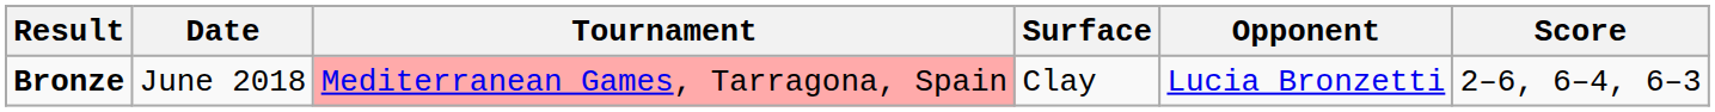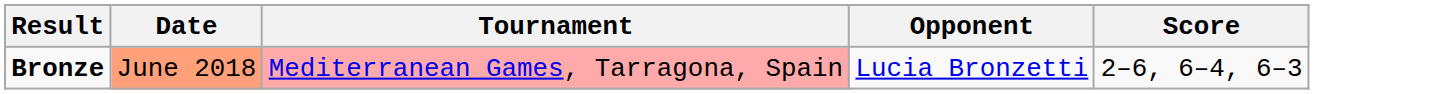- column: Surface | Clay
Bronze | Date: no background -> lightsalmon background
